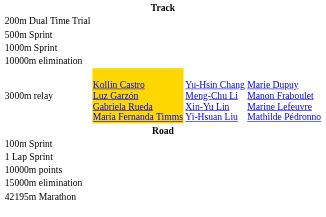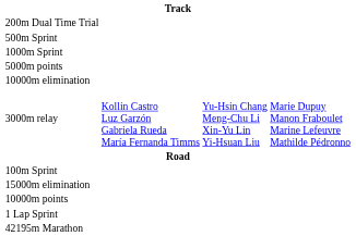+ row: 5000m points
3000m relay | column 2: gold background -> no background
rows swapped: 1 Lap Sprint <-> 15000m elimination
